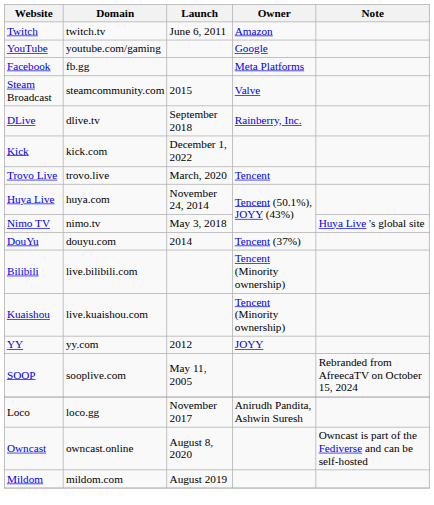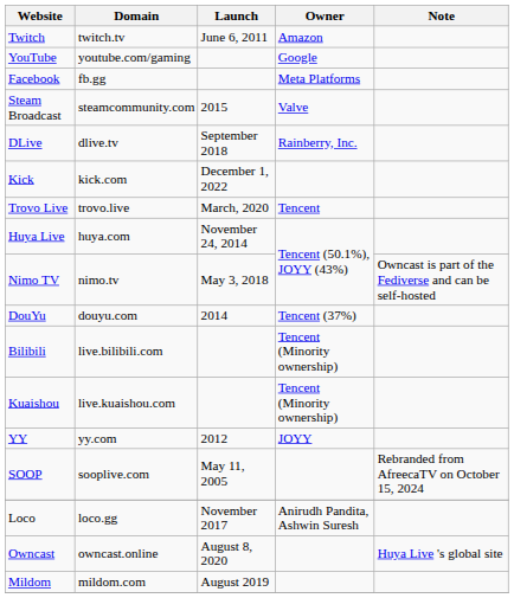Nimo TV | Note: Huya Live 's global site -> Owncast is part of the Fediverse and can be self-hosted
Owncast | Note: Owncast is part of the Fediverse and can be self-hosted -> Huya Live 's global site
